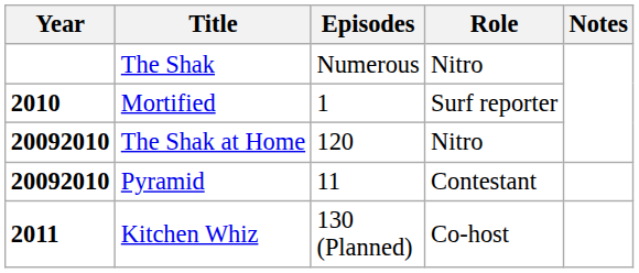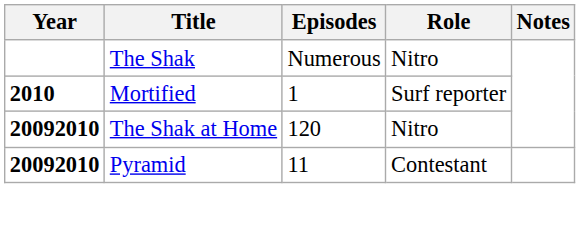- row: 2011 | Kitchen Whiz | 130 (Planned) | Co-host
